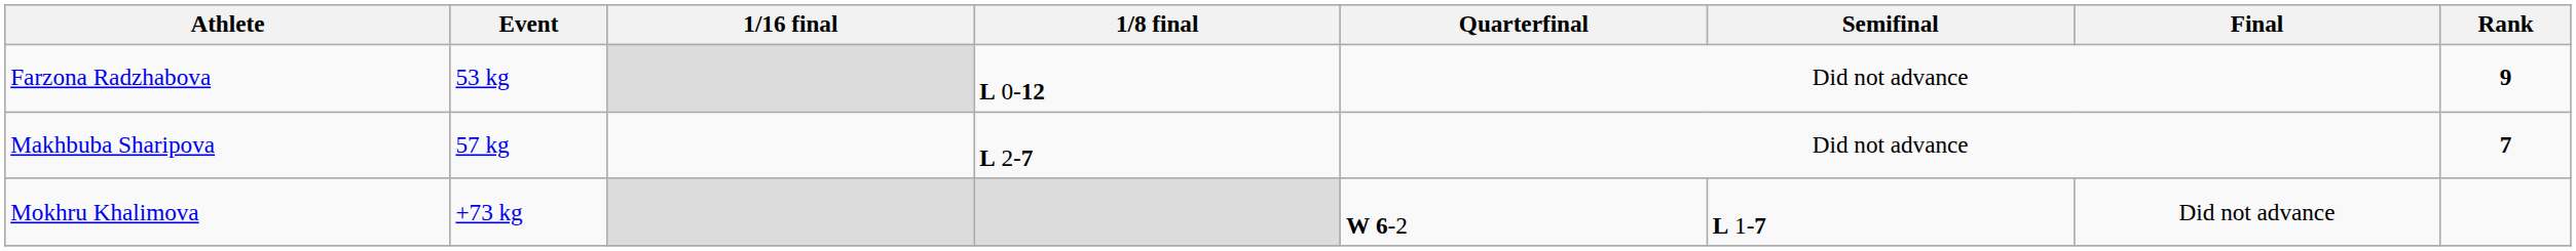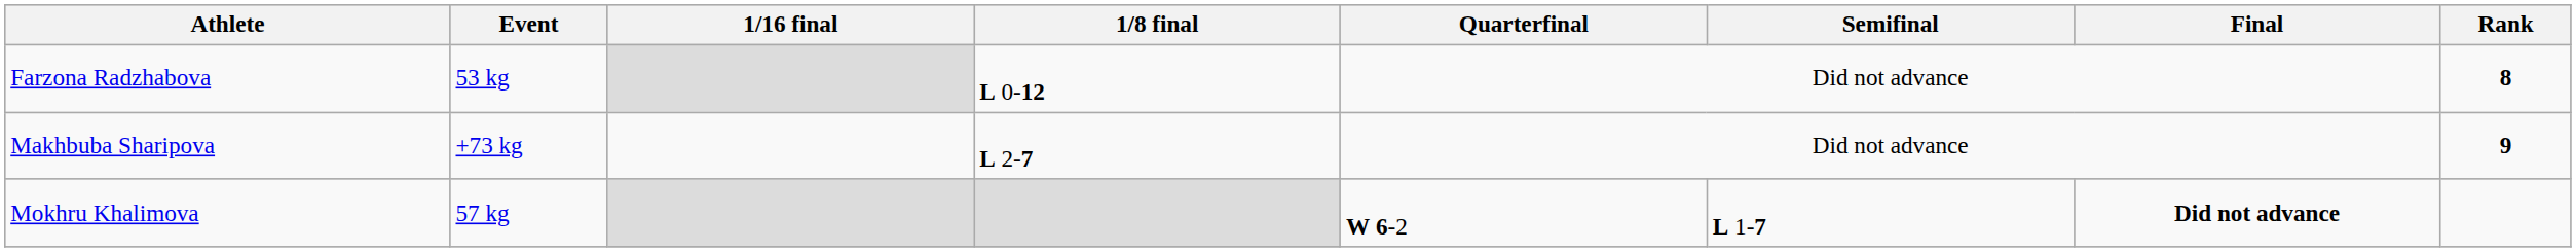Farzona Radzhabova | Rank: 9 -> 8
Makhbuba Sharipova | Event: 57 kg -> +73 kg
Makhbuba Sharipova | Rank: 7 -> 9
Mokhru Khalimova | Event: +73 kg -> 57 kg
Mokhru Khalimova | Final: normal -> bold
